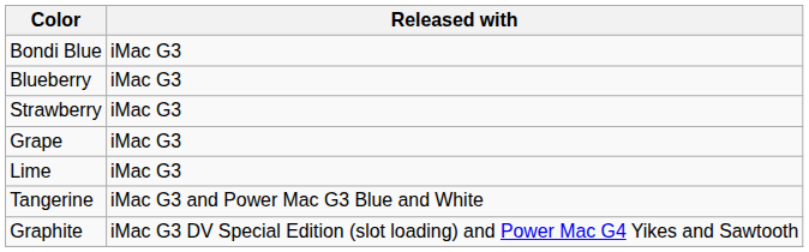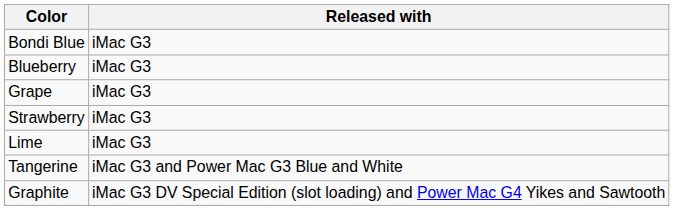rows swapped: Strawberry <-> Grape
